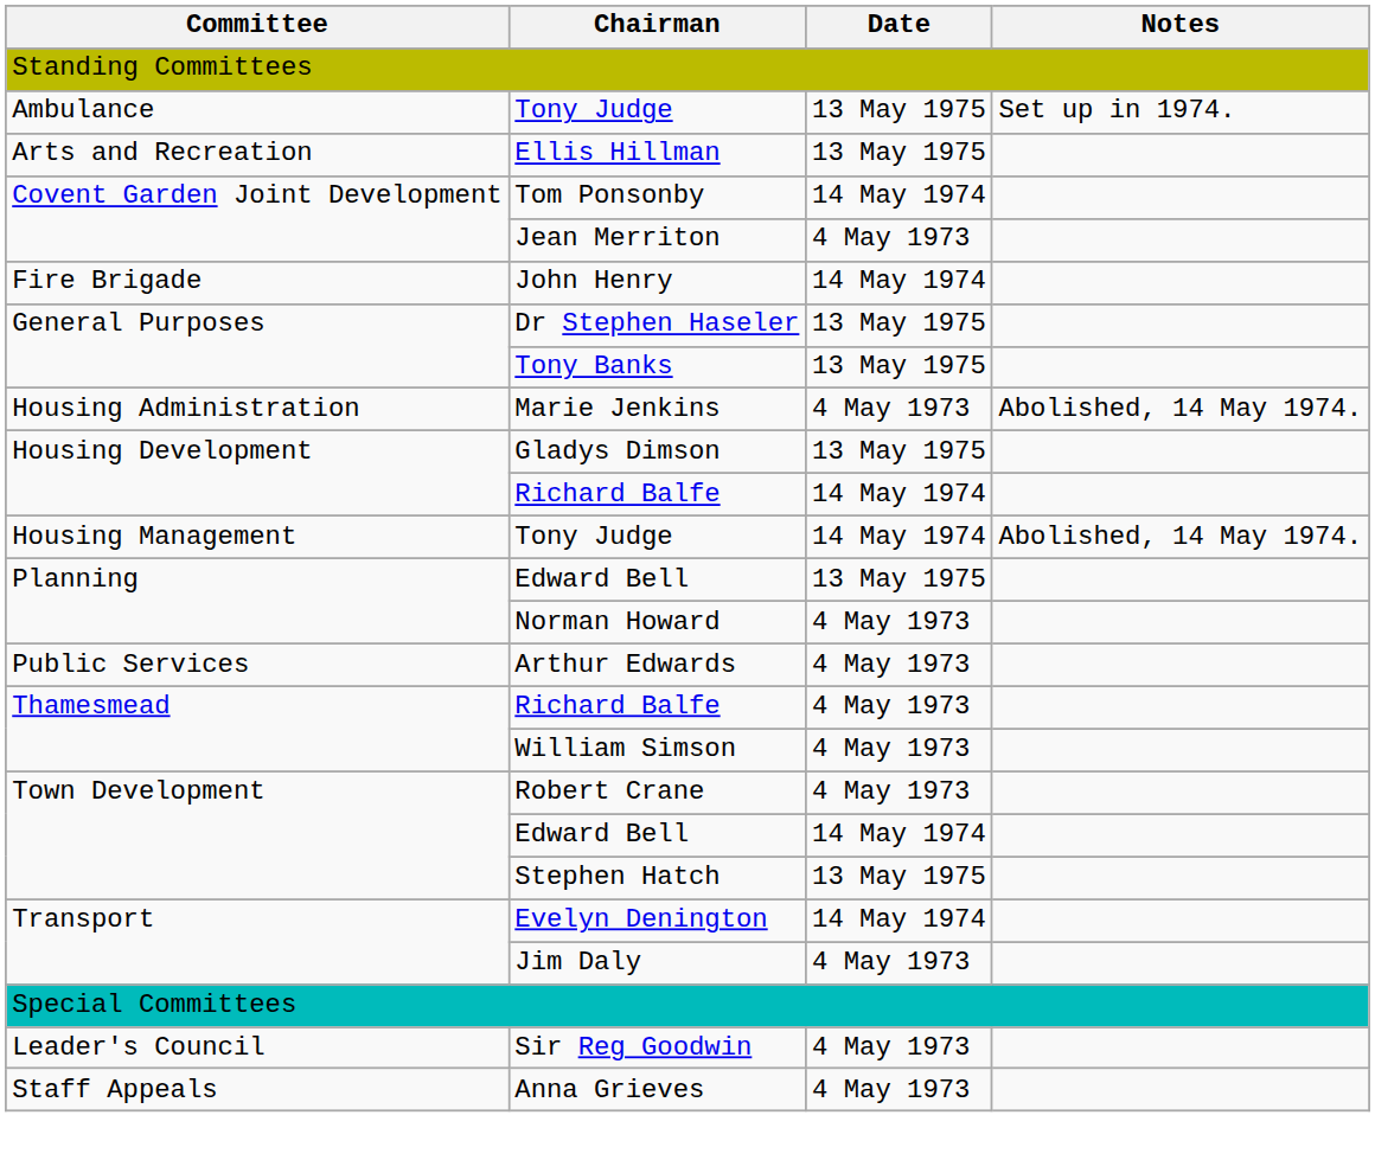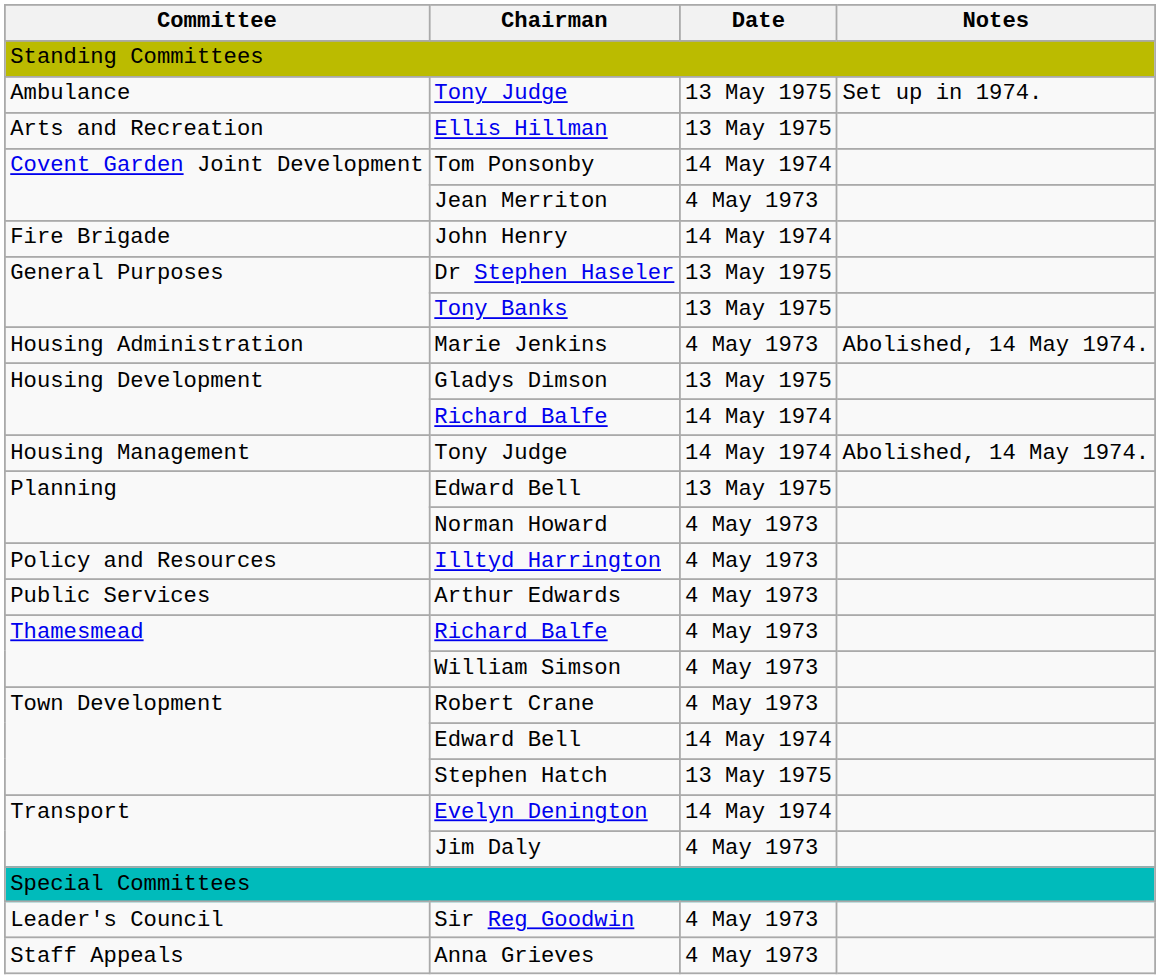+ row: Policy and Resources | Illtyd Harrington | 4 May 1973
